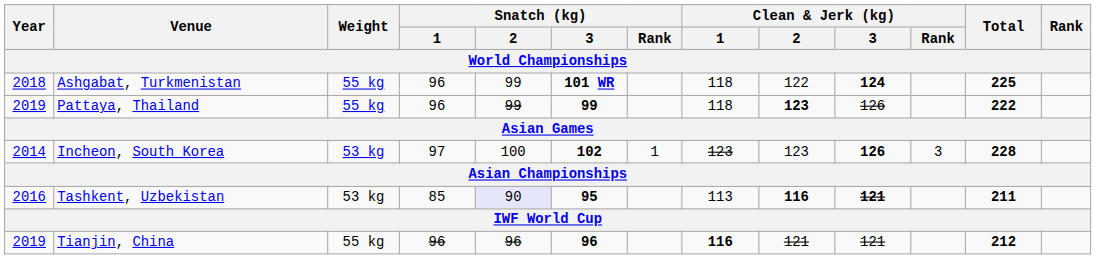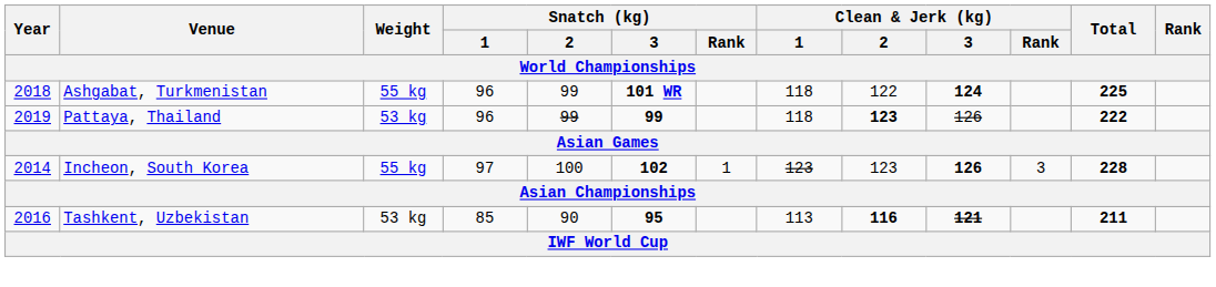Pattaya, Thailand | Weight: 55 kg -> 53 kg
Incheon, South Korea | Weight: 53 kg -> 55 kg
Tashkent, Uzbekistan | Snatch (kg) / 2: lavender background -> no background
- row: 2019 | Tianjin, China | 55 kg | 96 | 96 | 96 | 116 | 121 | 121 | 212
